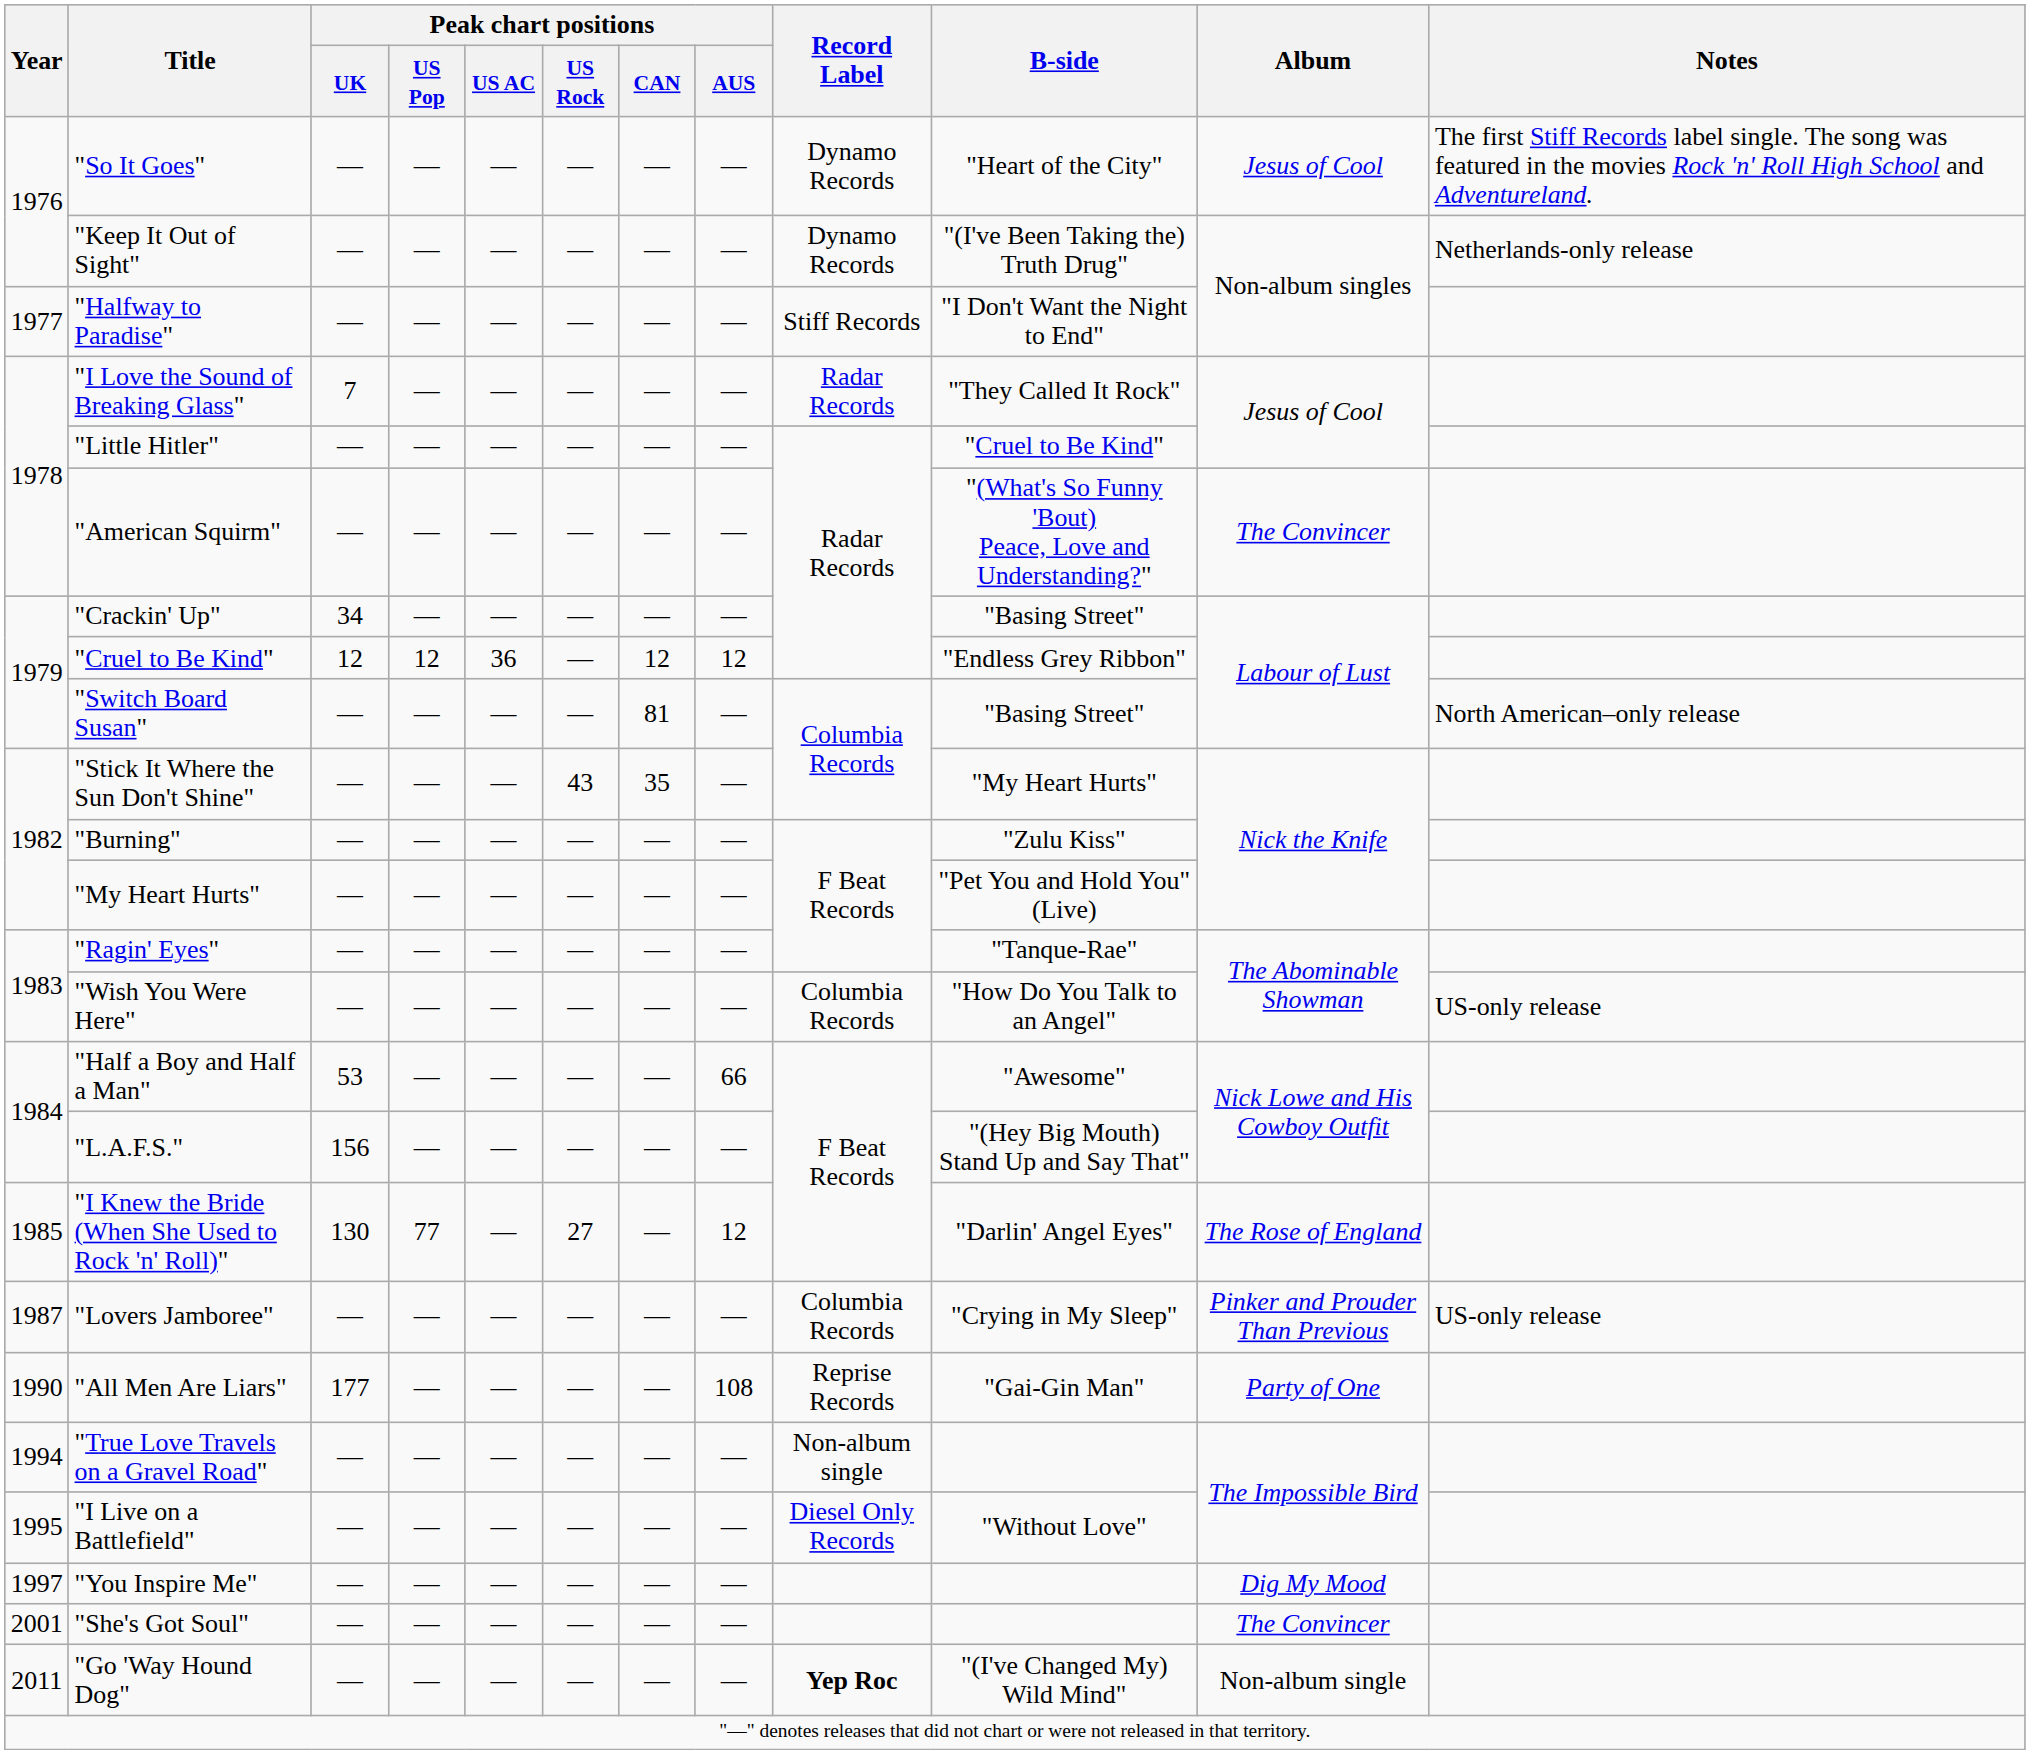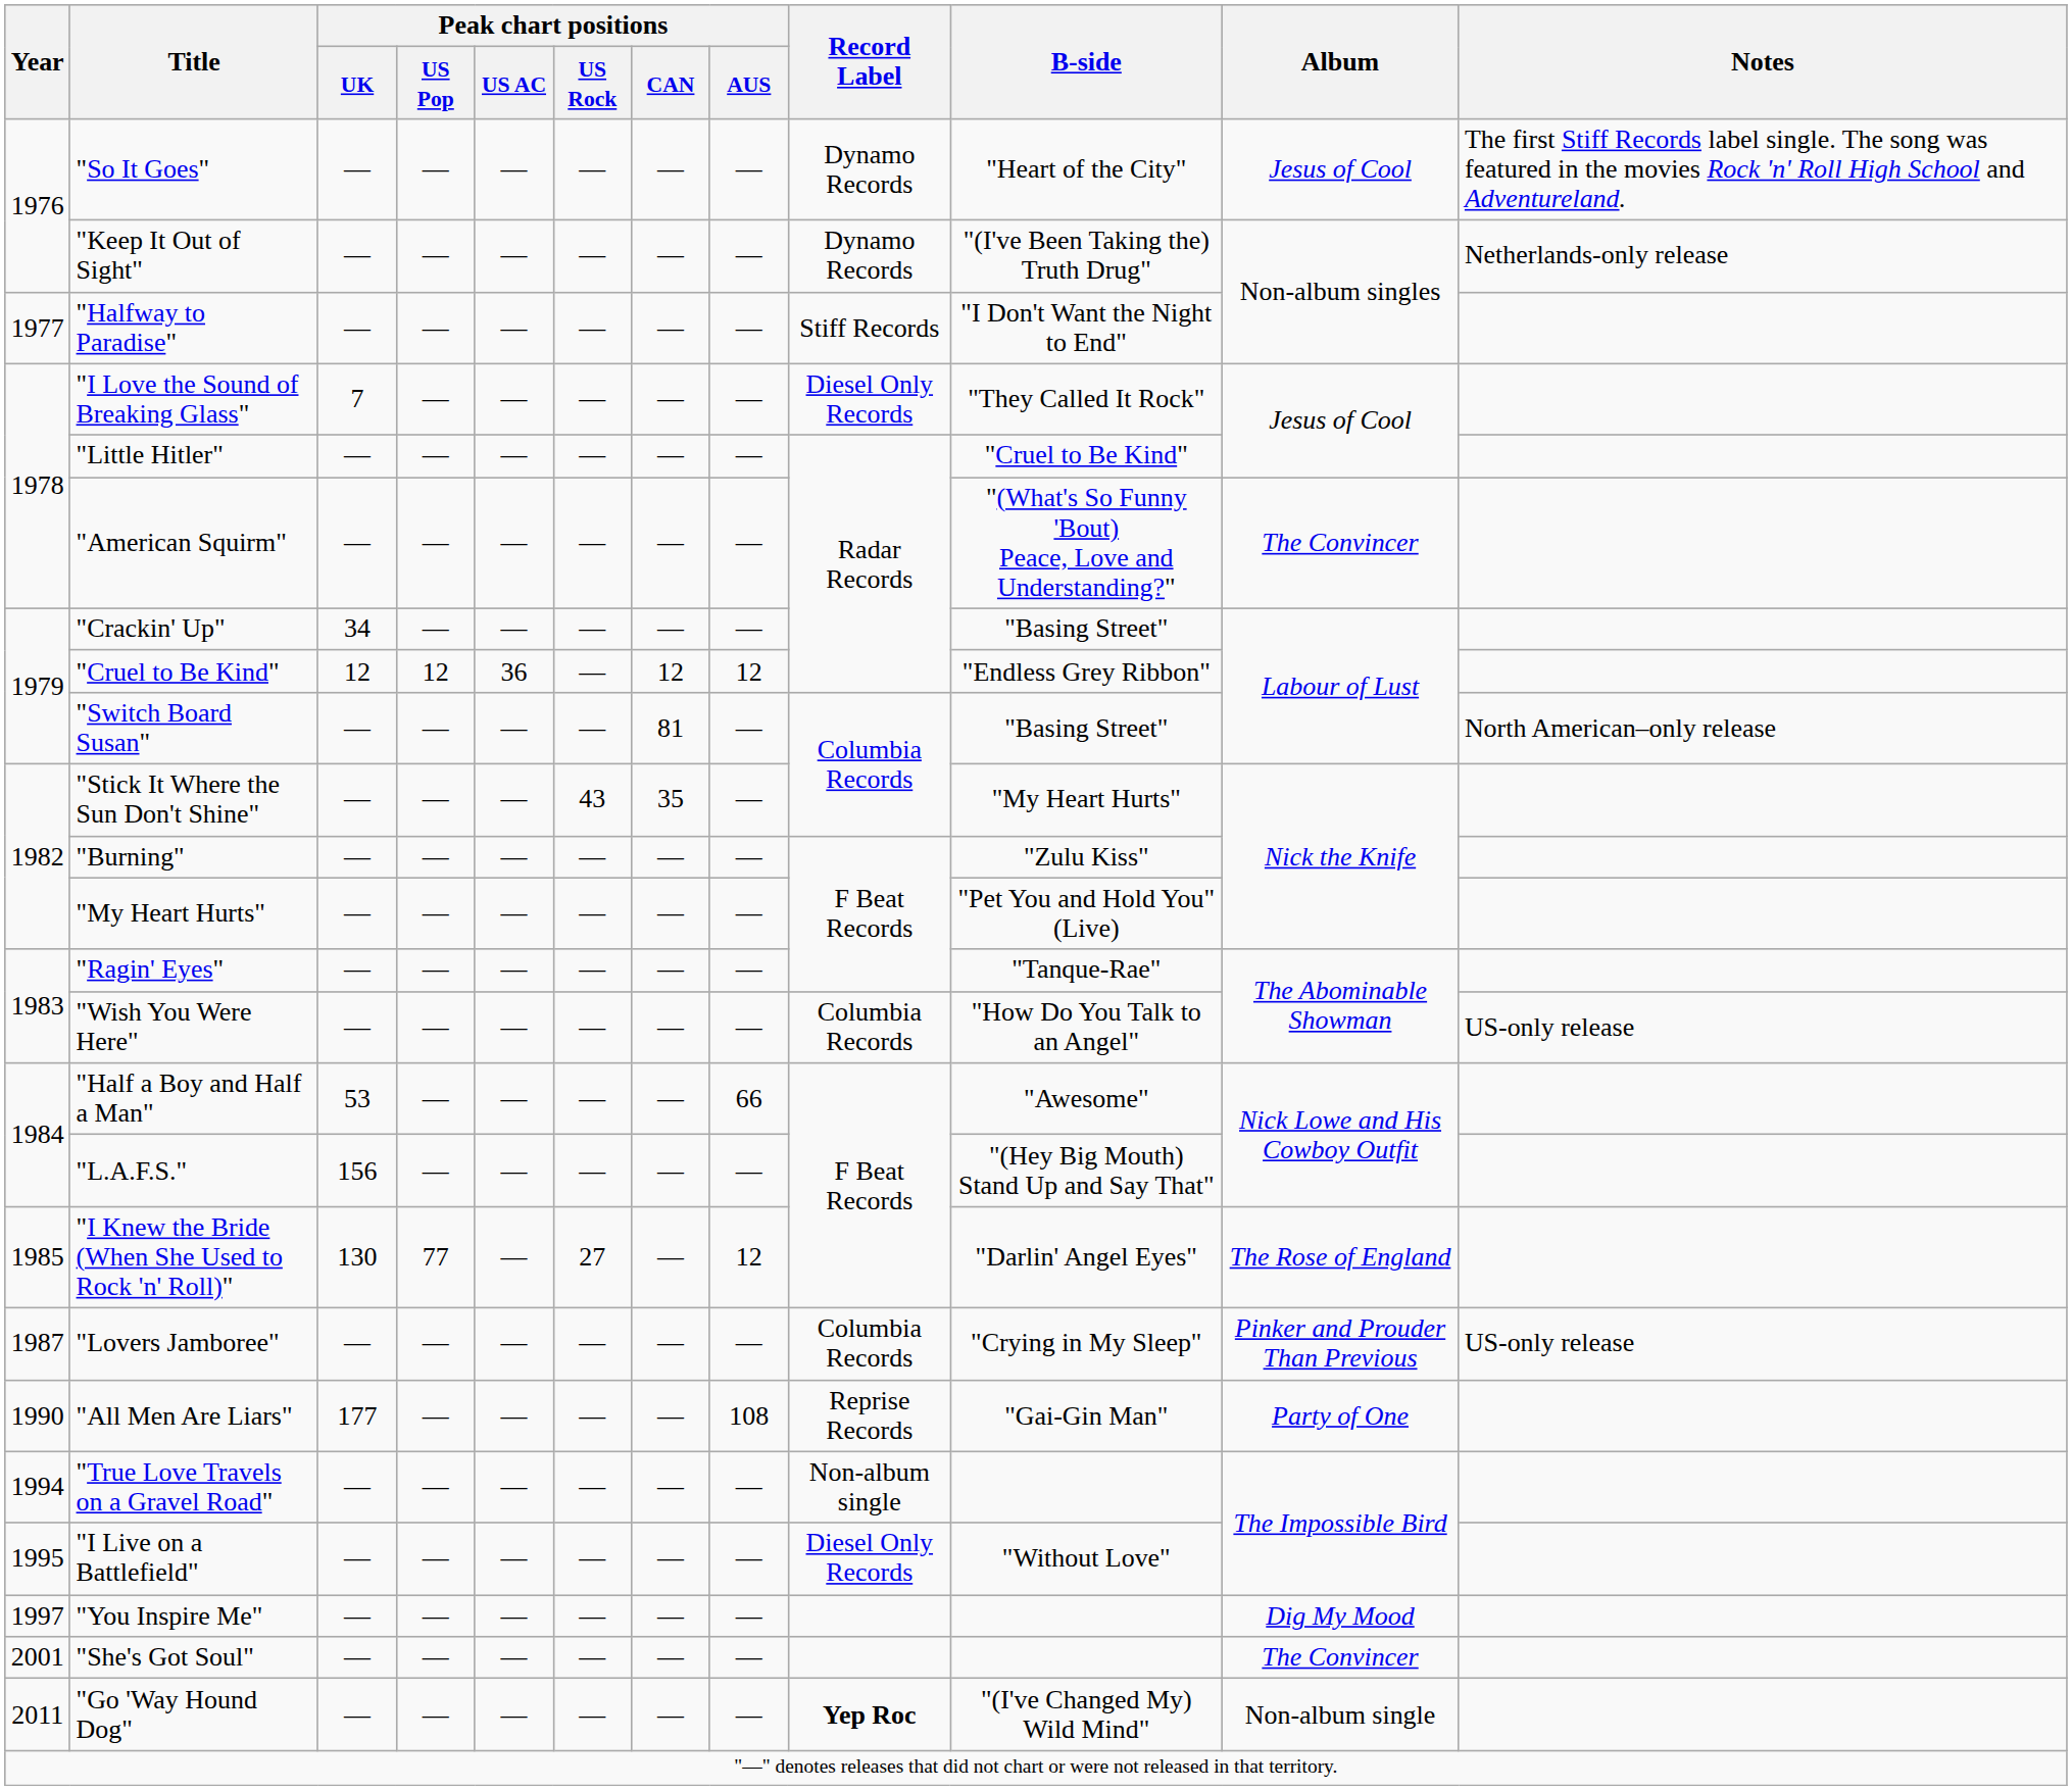"I Love the Sound of Breaking Glass" | Record Label: Radar Records -> Diesel Only Records
